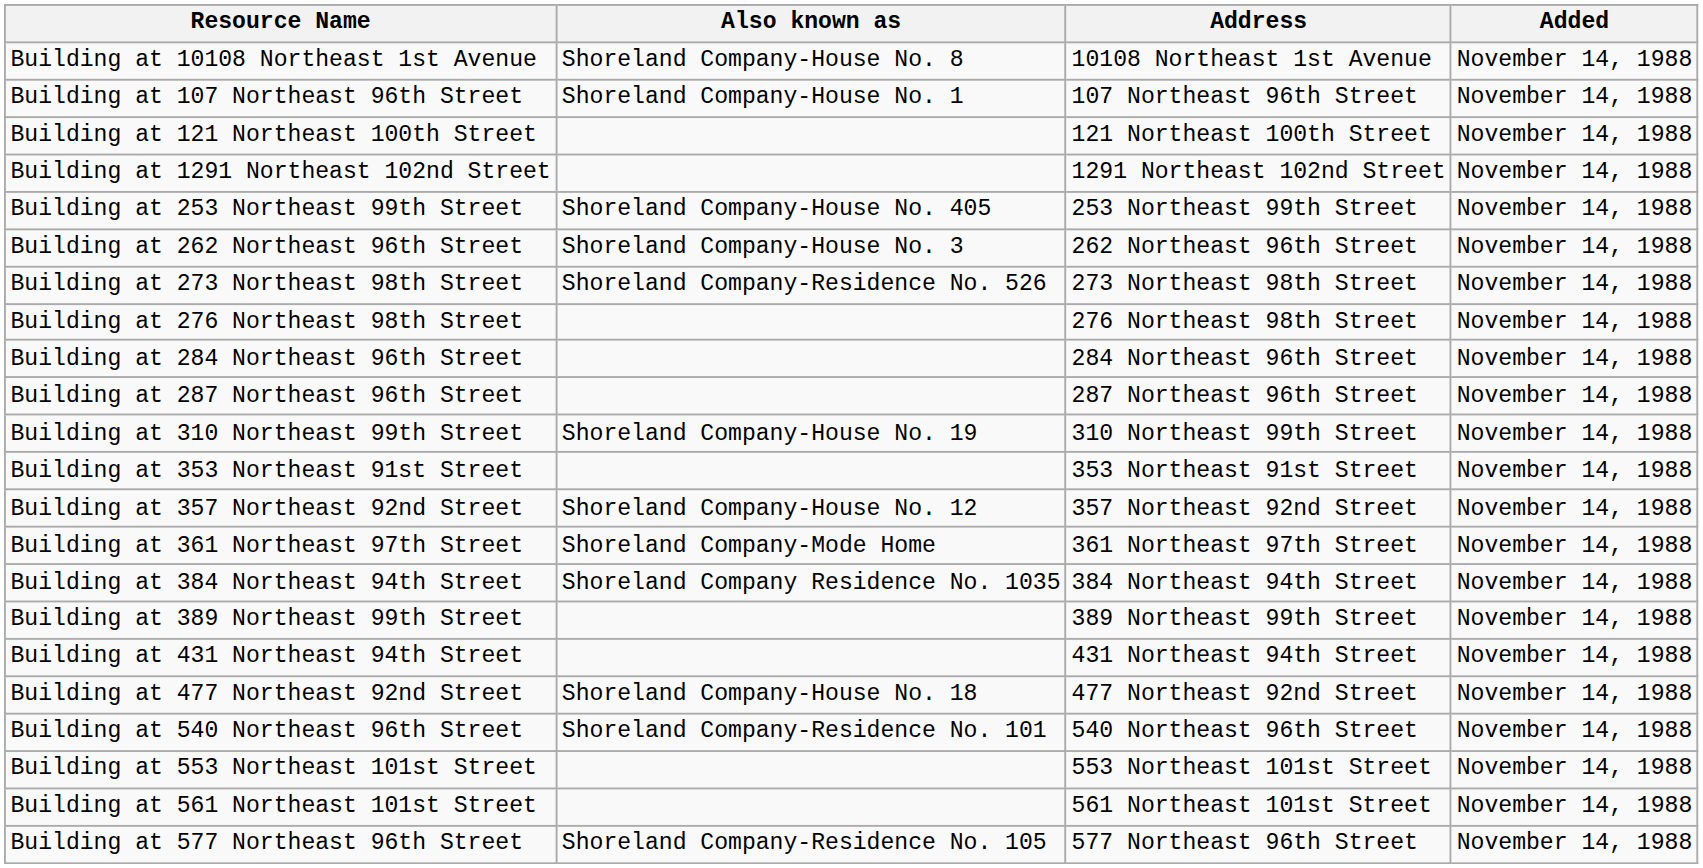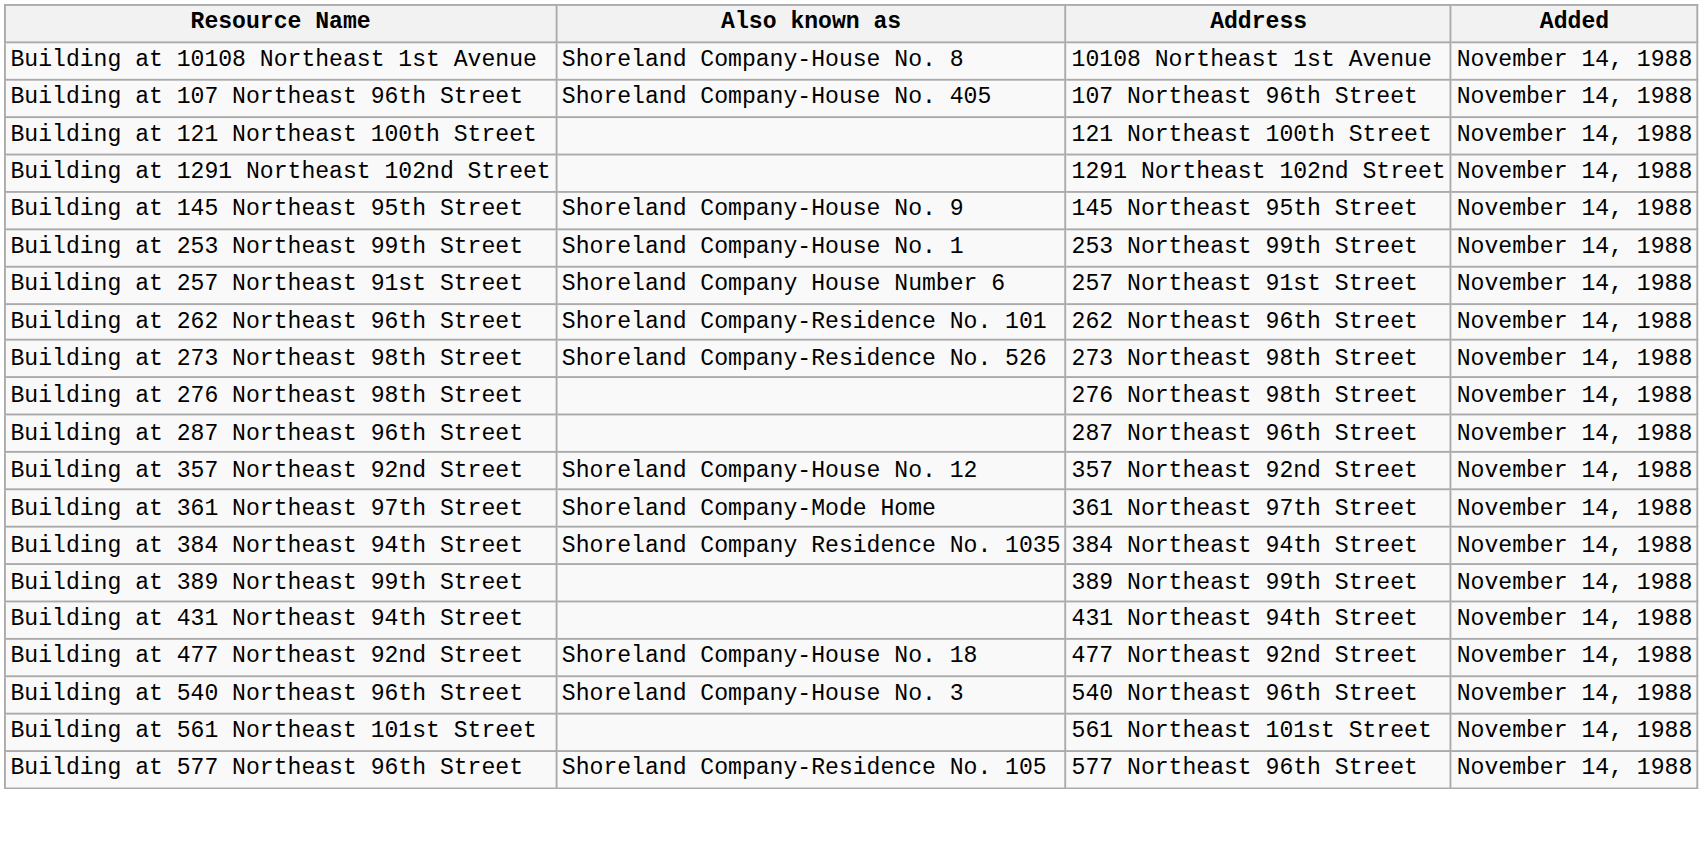Building at 107 Northeast 96th Street | Also known as: Shoreland Company-House No. 1 -> Shoreland Company-House No. 405
+ row: Building at 145 Northeast 95th Street | Shoreland Company-House No. 9 | 145 Northeast 95th Street | November 14, 1988
Building at 253 Northeast 99th Street | Also known as: Shoreland Company-House No. 405 -> Shoreland Company-House No. 1
+ row: Building at 257 Northeast 91st Street | Shoreland Company House Number 6 | 257 Northeast 91st Street | November 14, 1988
Building at 262 Northeast 96th Street | Also known as: Shoreland Company-House No. 3 -> Shoreland Company-Residence No. 101
- row: Building at 284 Northeast 96th Street | 284 Northeast 96th Street | November 14, 1988
- row: Building at 310 Northeast 99th Street | Shoreland Company-House No. 19 | 310 Northeast 99th Street | November 14, 1988
- row: Building at 353 Northeast 91st Street | 353 Northeast 91st Street | November 14, 1988
Building at 540 Northeast 96th Street | Also known as: Shoreland Company-Residence No. 101 -> Shoreland Company-House No. 3
- row: Building at 553 Northeast 101st Street | 553 Northeast 101st Street | November 14, 1988
